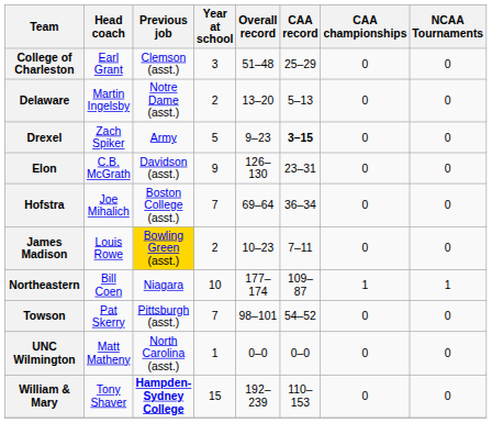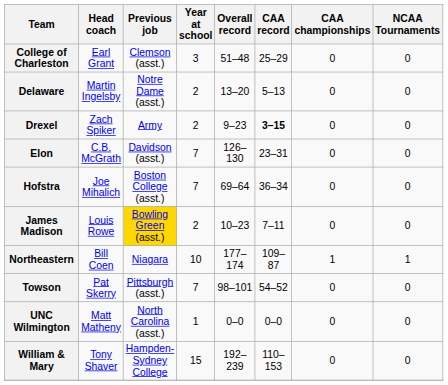Drexel | Year at school: 5 -> 2
Elon | Year at school: 9 -> 7
William & Mary | Previous job: bold -> normal
